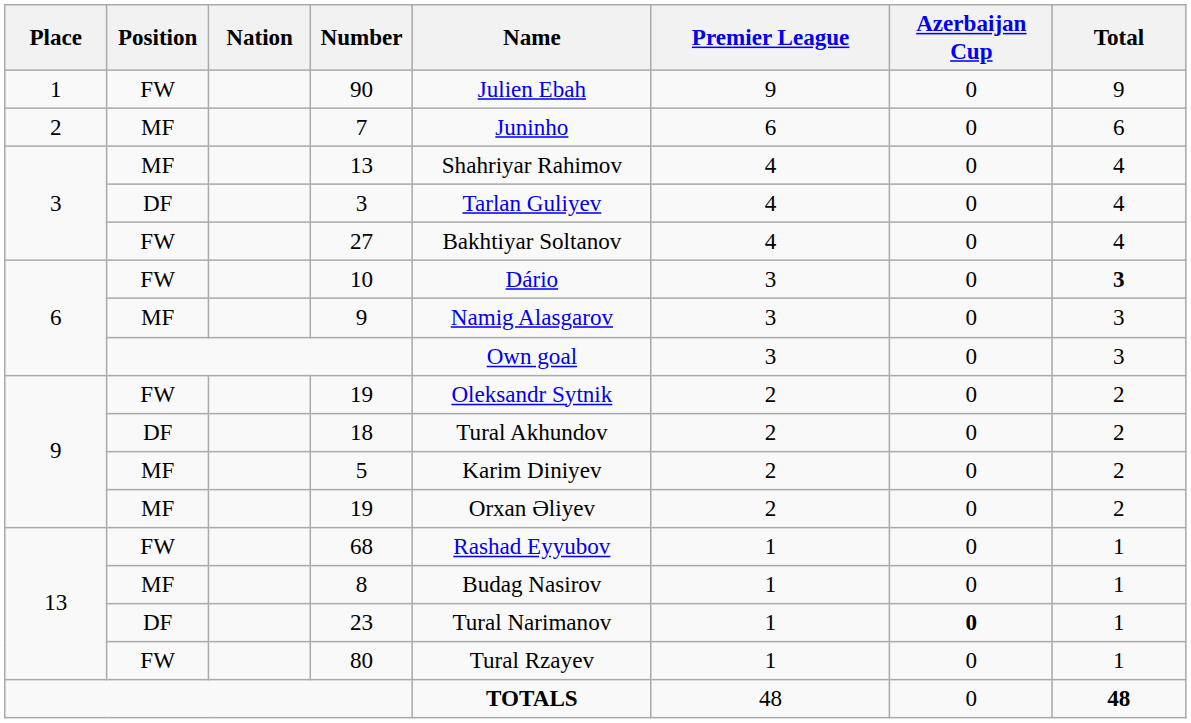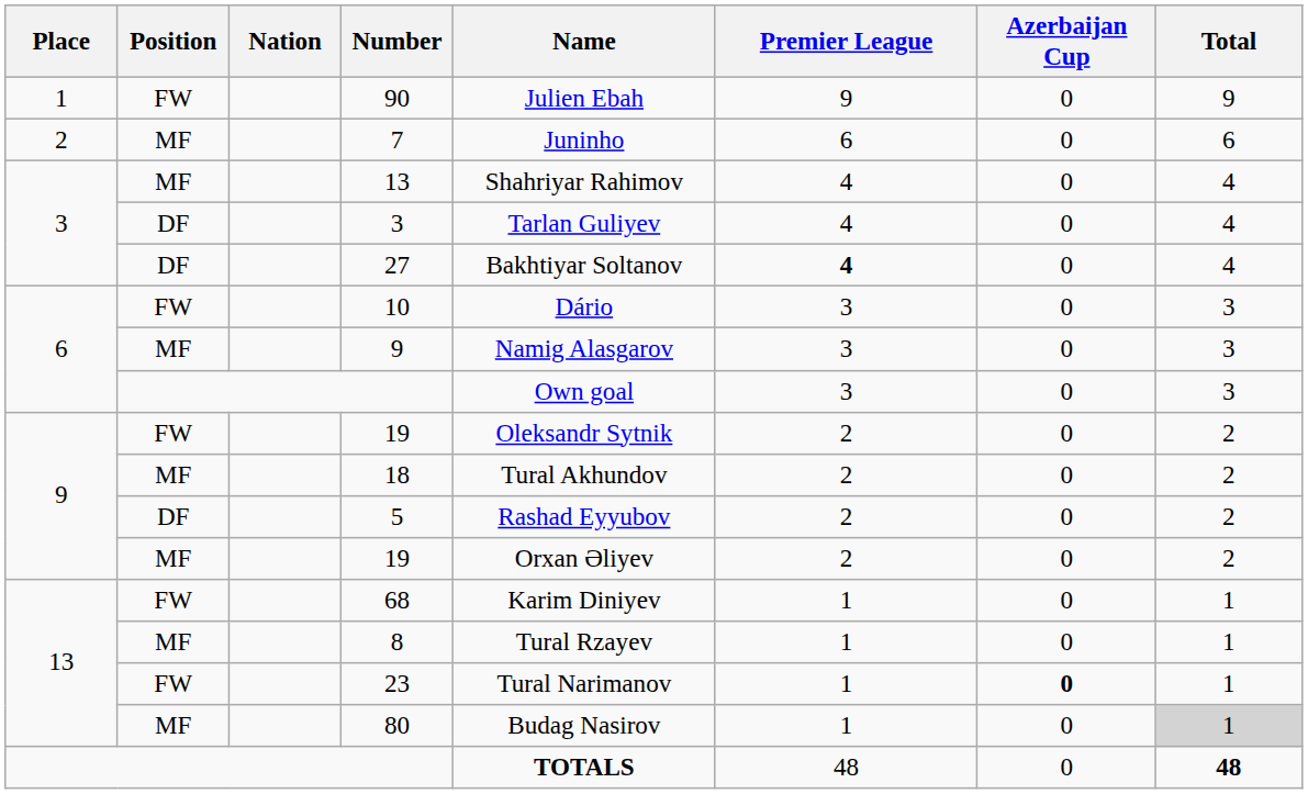27 | Position: FW -> DF
27 | Premier League: normal -> bold
10 | Total: bold -> normal
18 | Position: DF -> MF
5 | Position: MF -> DF
5 | Name: Karim Diniyev -> Rashad Eyyubov
68 | Name: Rashad Eyyubov -> Karim Diniyev
8 | Name: Budag Nasirov -> Tural Rzayev
23 | Position: DF -> FW
80 | Position: FW -> MF
80 | Name: Tural Rzayev -> Budag Nasirov
80 | Total: no background -> lightgrey background
